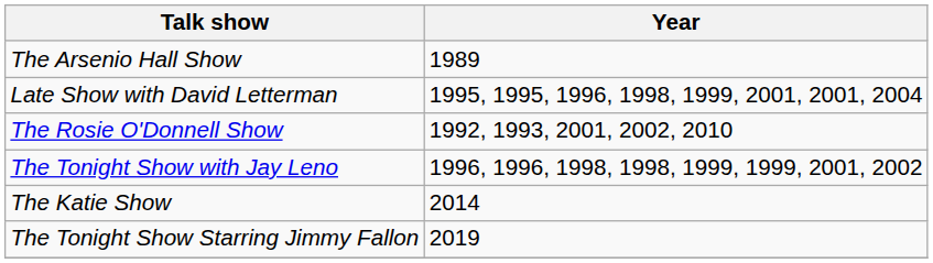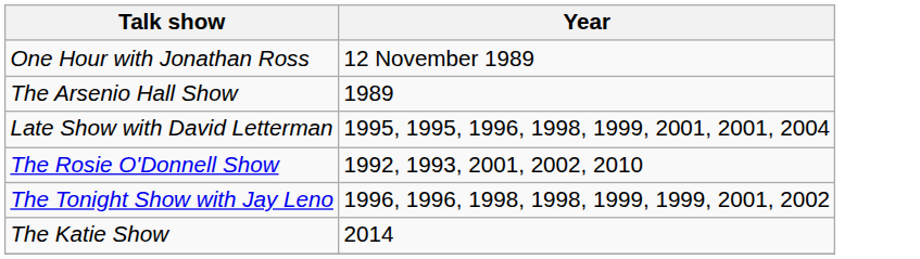+ row: One Hour with Jonathan Ross | 12 November 1989
- row: The Tonight Show Starring Jimmy Fallon | 2019
